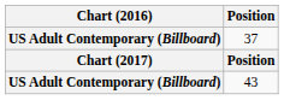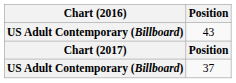rows swapped: 43 <-> 37
